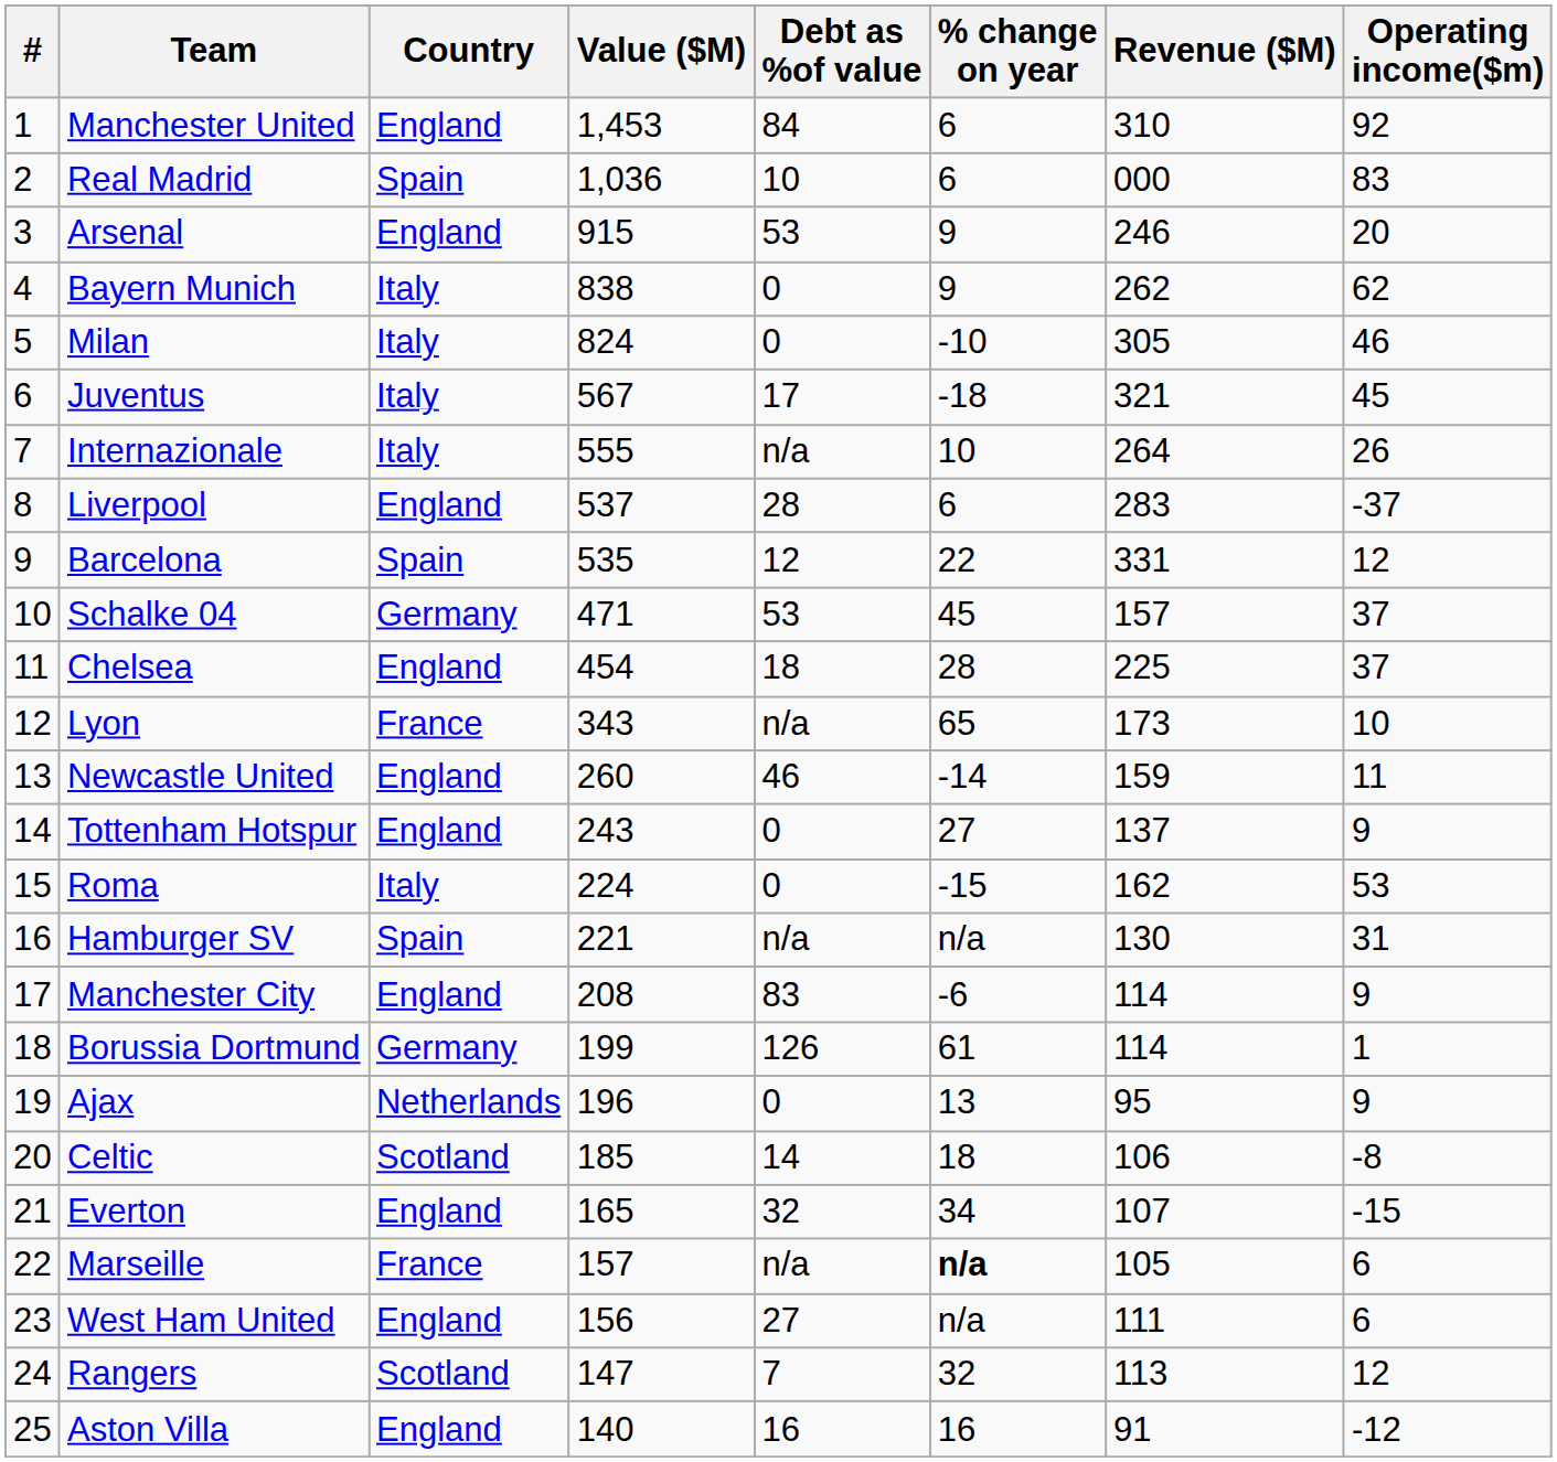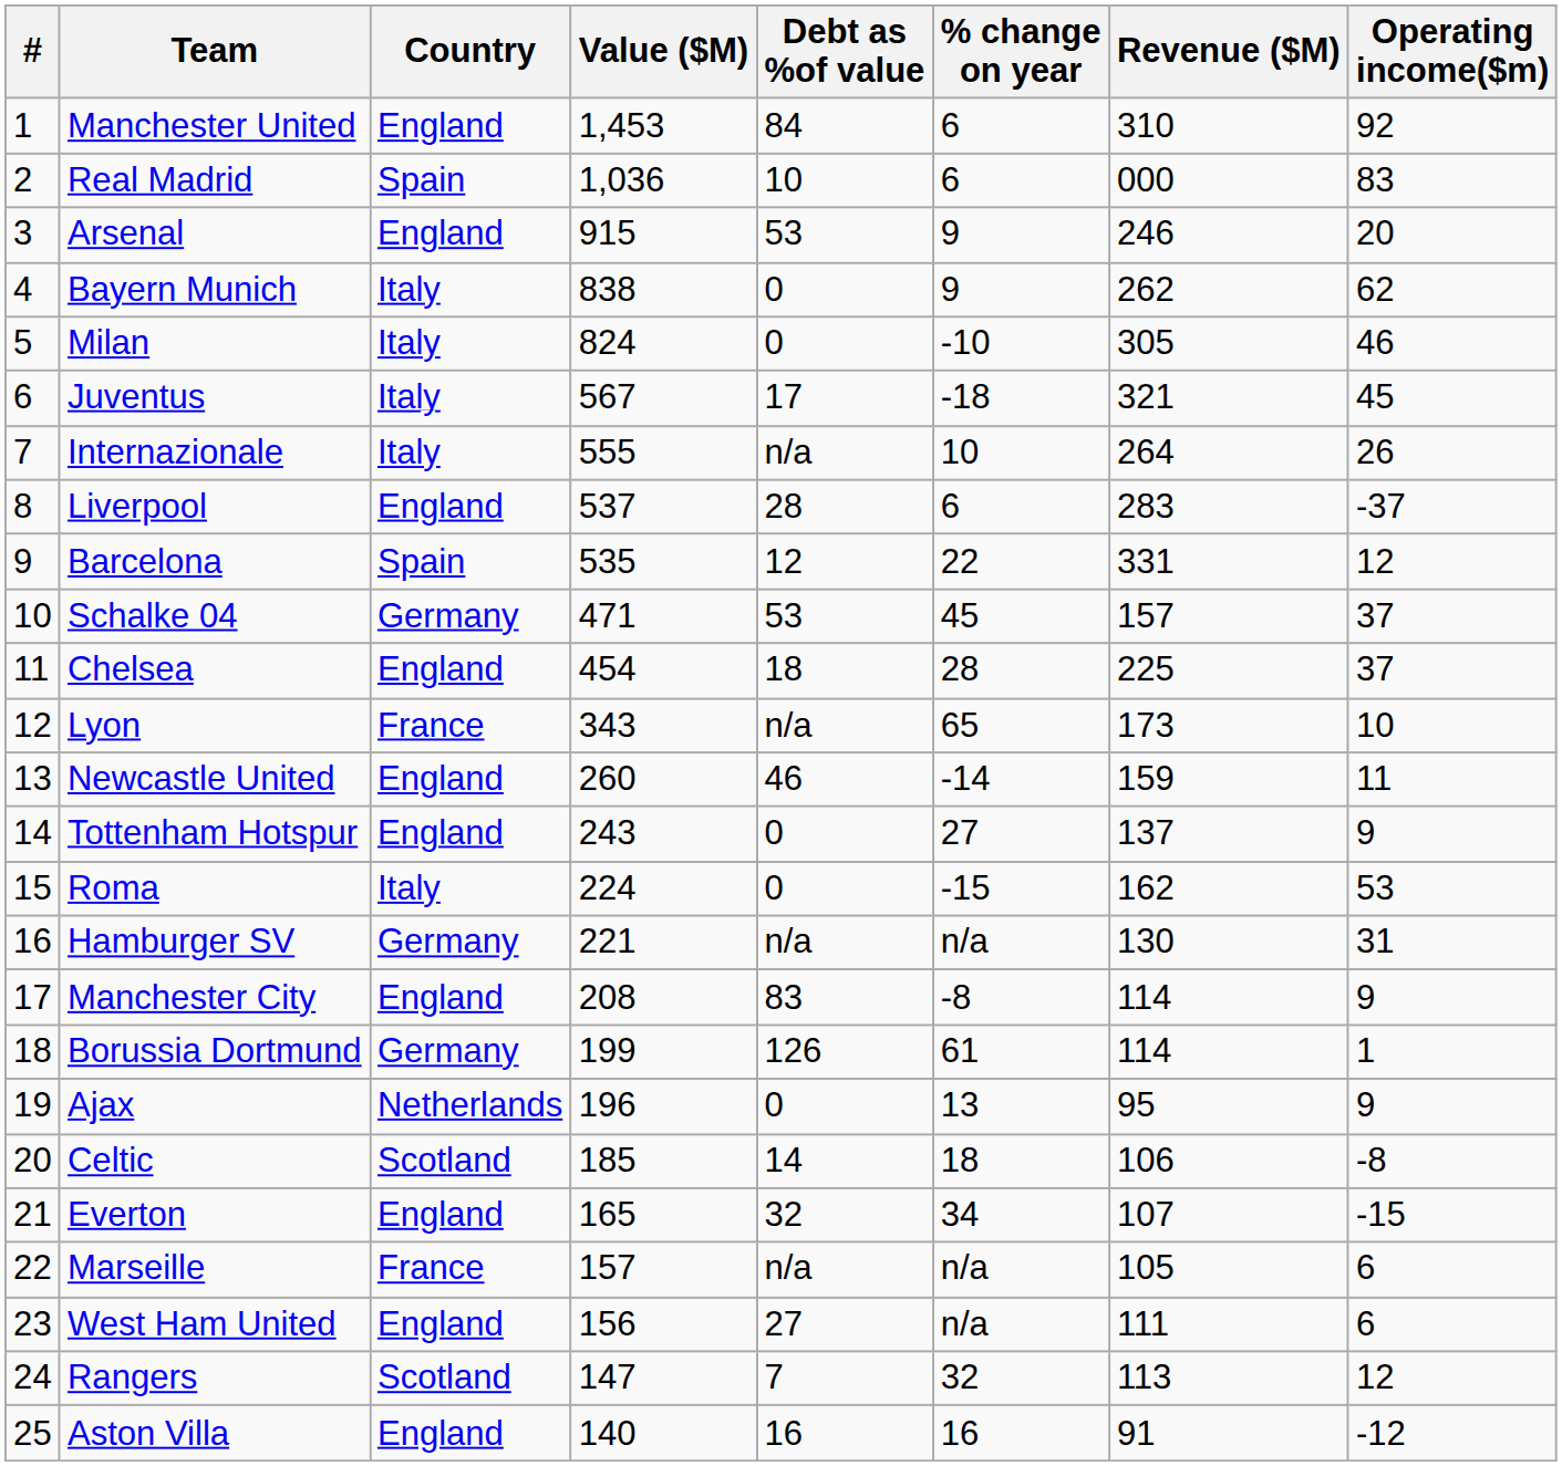Hamburger SV | Country: Spain -> Germany
Manchester City | % change on year: -6 -> -8
Marseille | % change on year: bold -> normal
